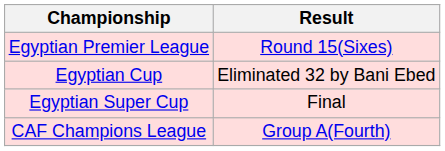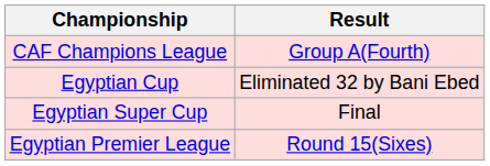rows swapped: Egyptian Premier League <-> CAF Champions League
